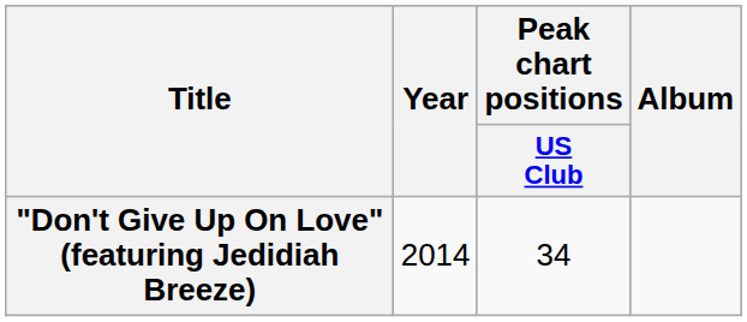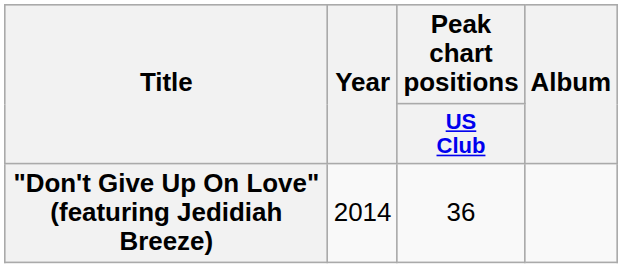"Don't Give Up On Love" (featuring Jedidiah Breeze) | Peak chart positions / US Club: 34 -> 36
